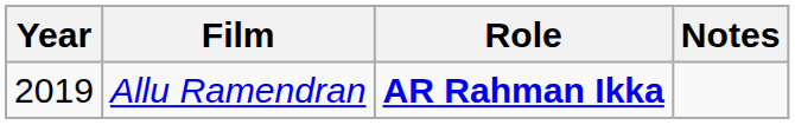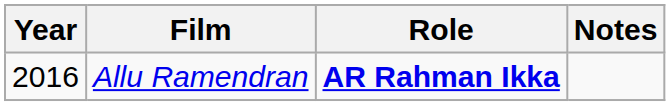Allu Ramendran | Year: 2019 -> 2016
